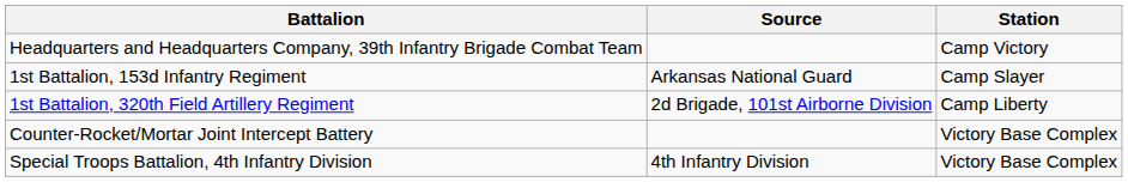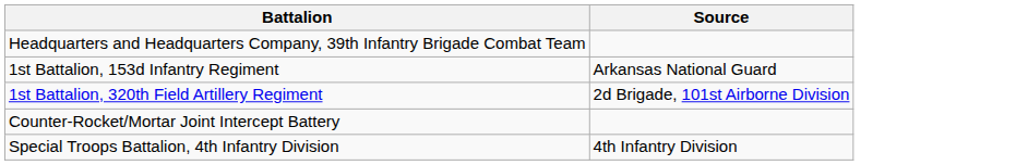- column: Station | Camp Victory | Camp Slayer | Camp Liberty | Victory Base Complex | Victory Base Complex
